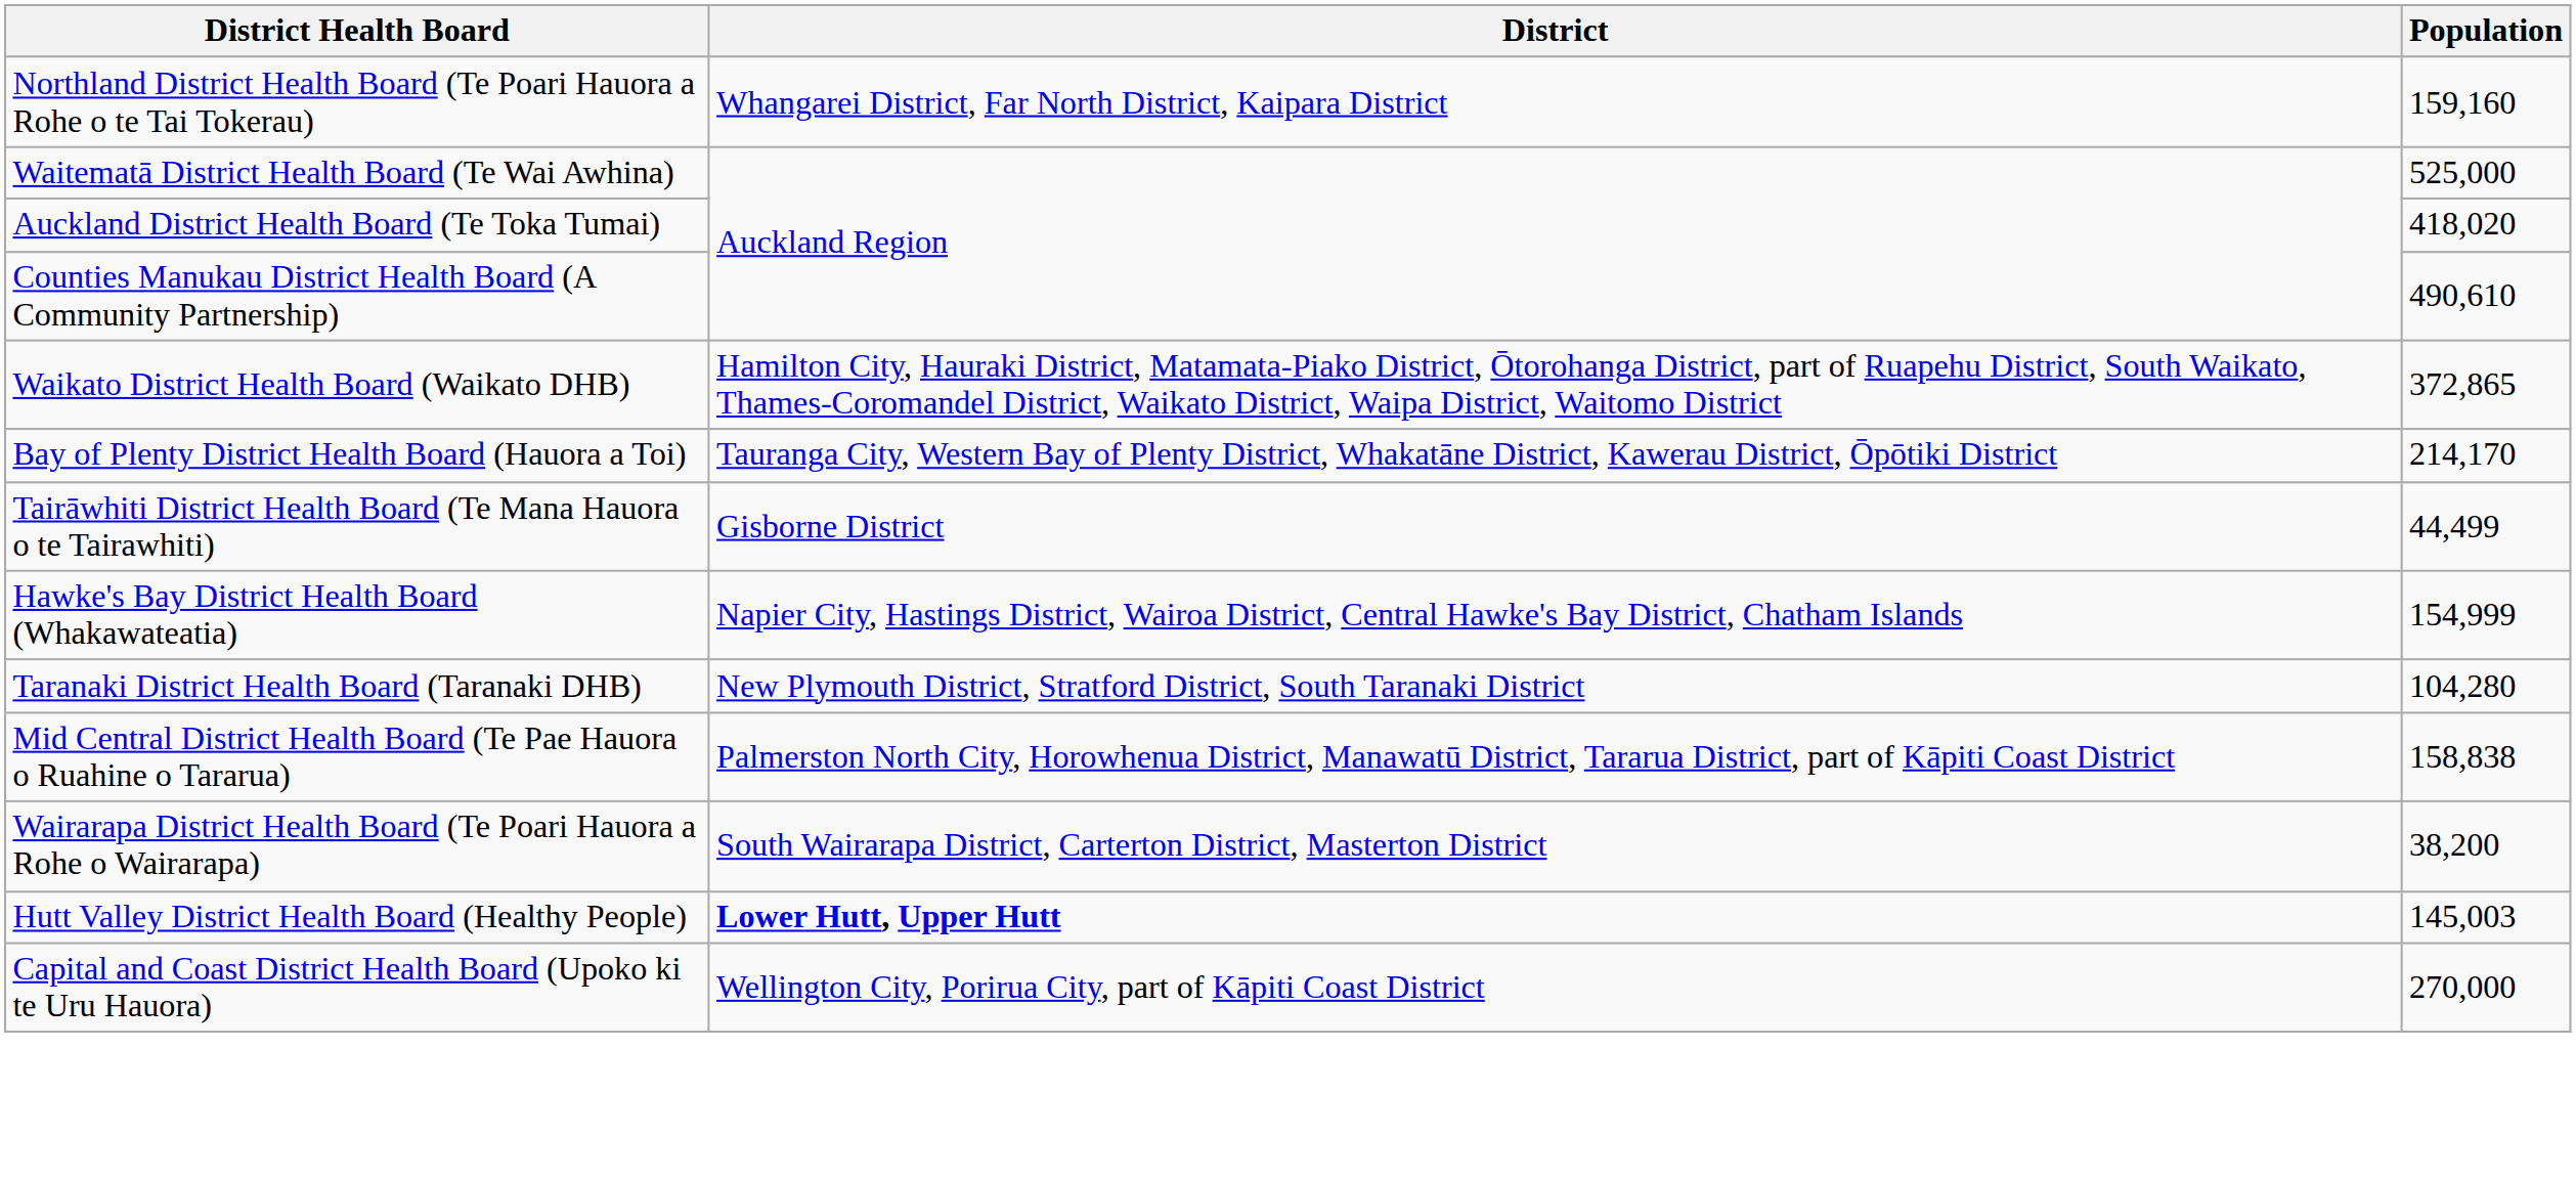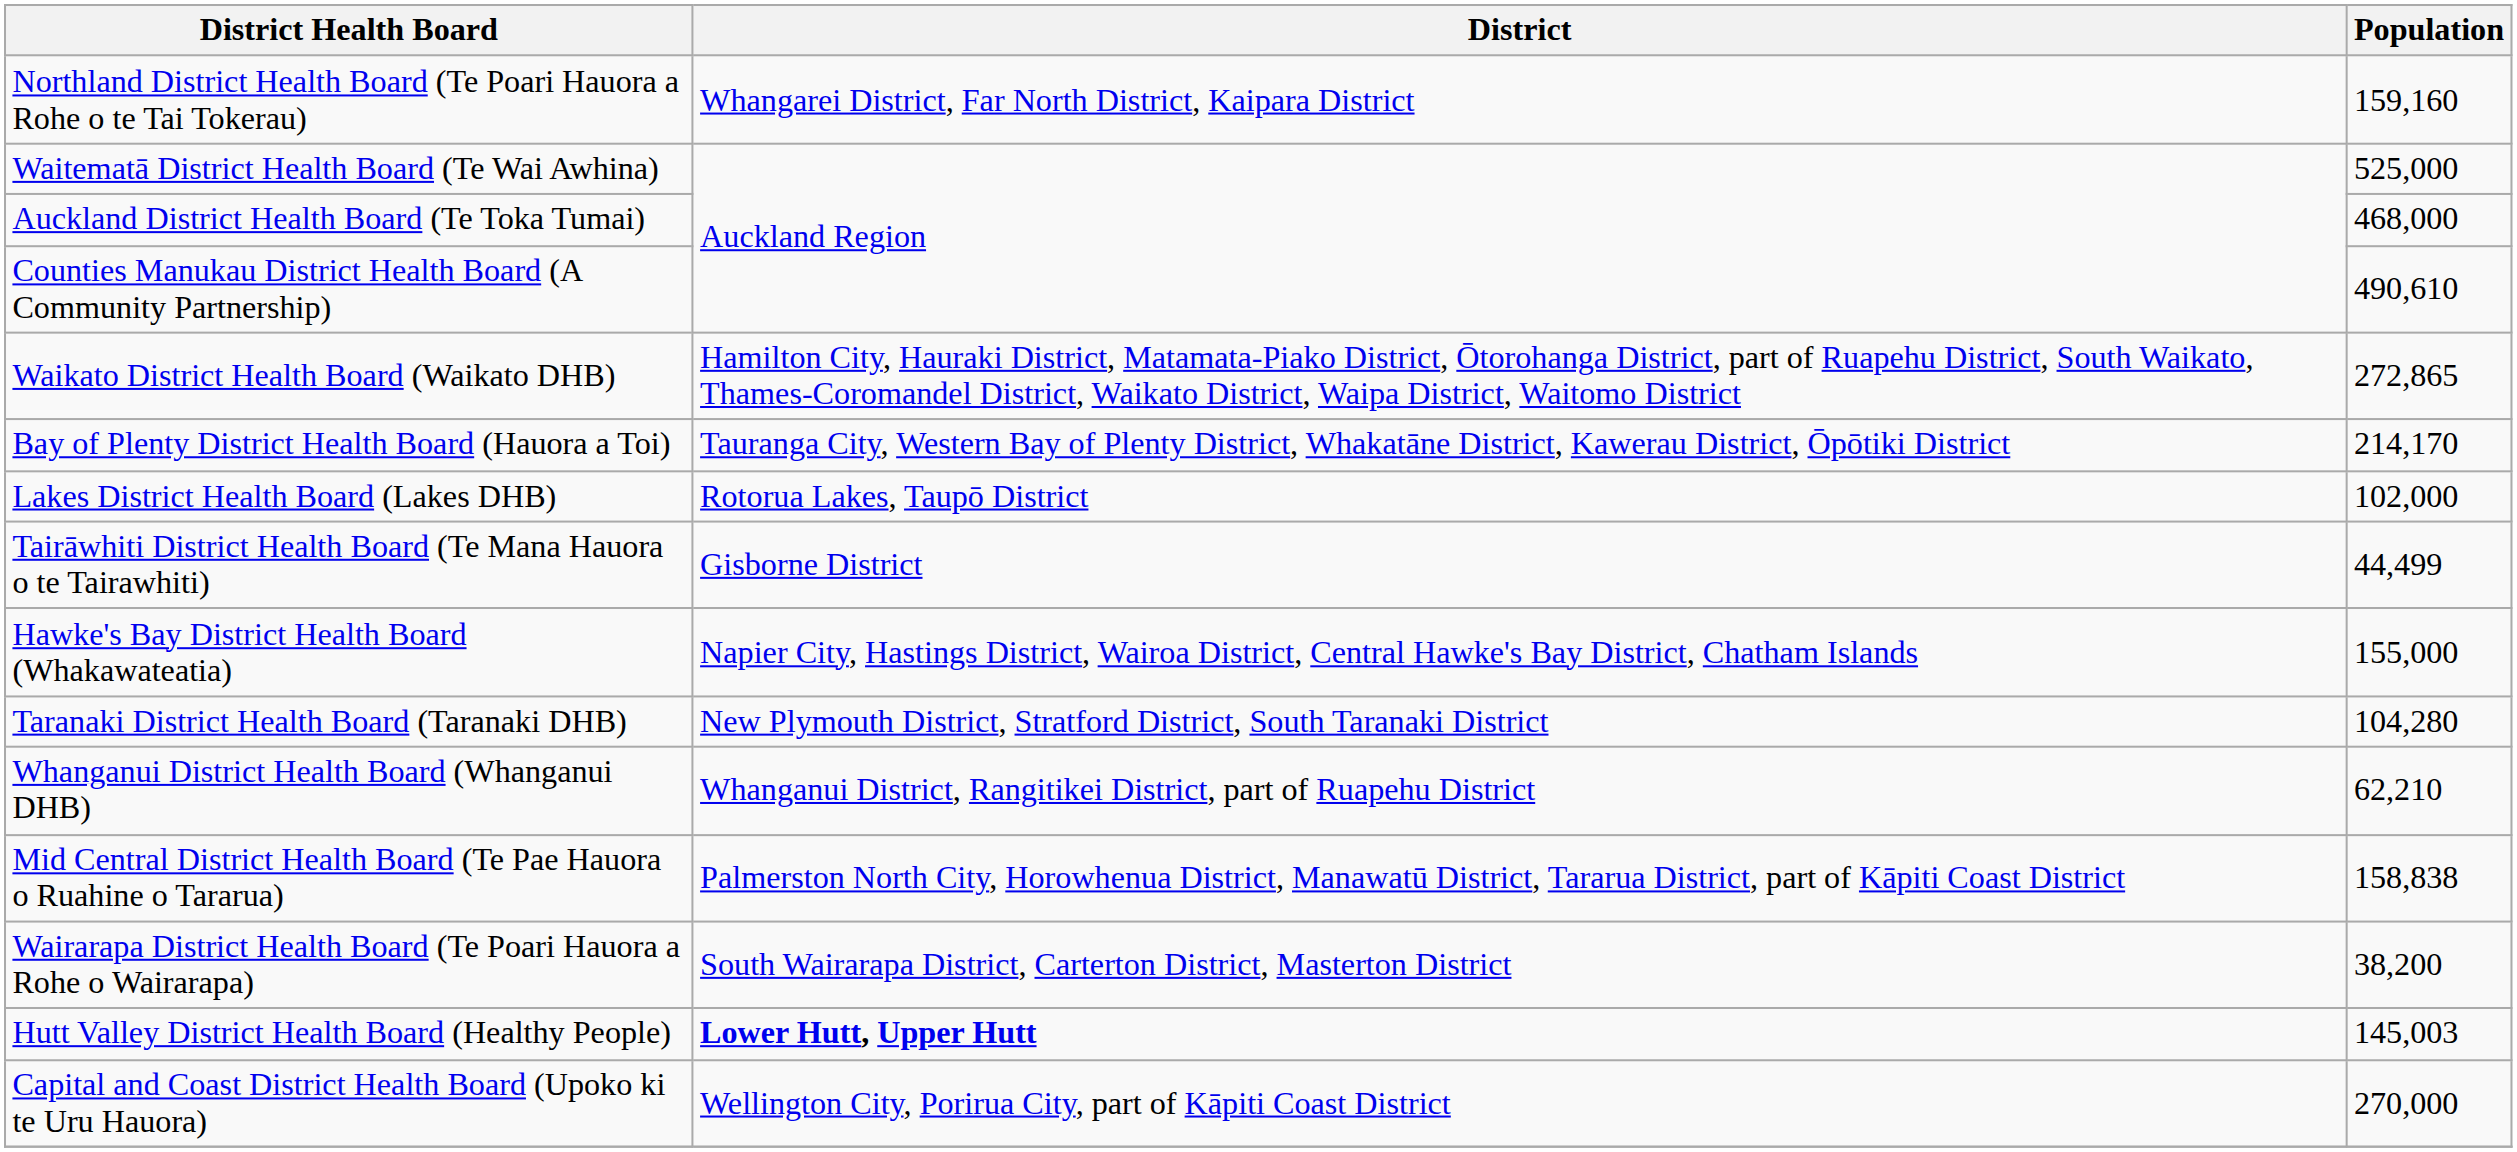Auckland District Health Board (Te Toka Tumai) | Population: 418,020 -> 468,000
Waikato District Health Board (Waikato DHB) | Population: 372,865 -> 272,865
+ row: Lakes District Health Board (Lakes DHB) | Rotorua Lakes, Taupō District | 102,000
Hawke's Bay District Health Board (Whakawateatia) | Population: 154,999 -> 155,000
+ row: Whanganui District Health Board (Whanganui DHB) | Whanganui District, Rangitikei District, part of Ruapehu District | 62,210
